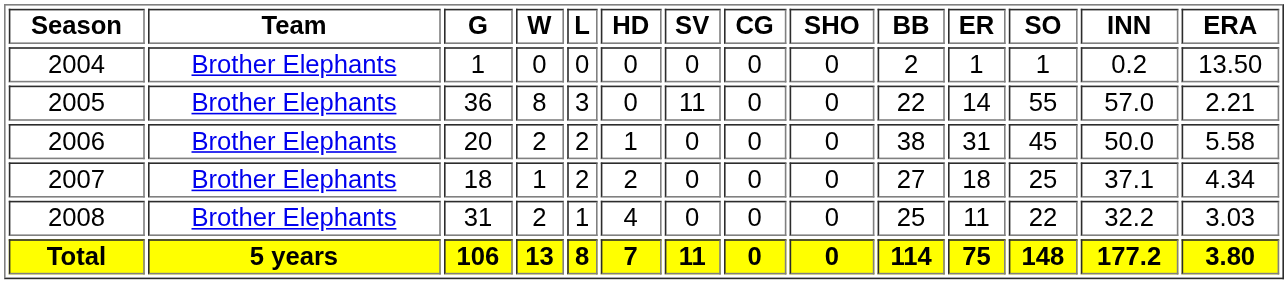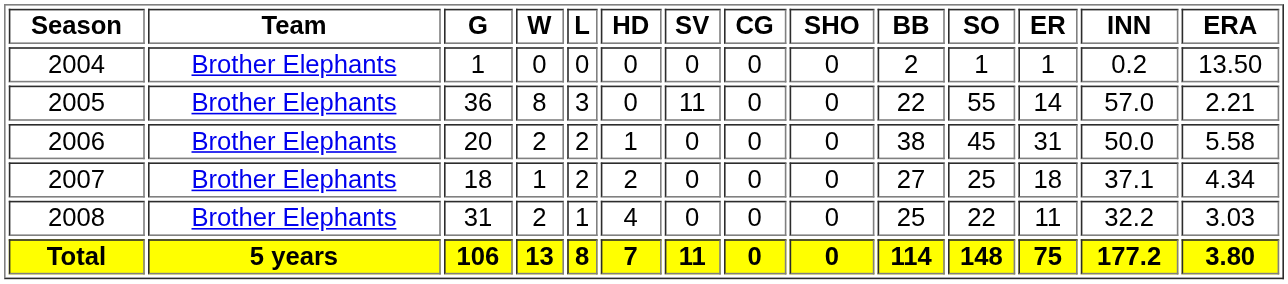columns swapped: SO <-> ER
